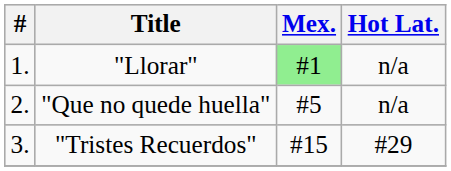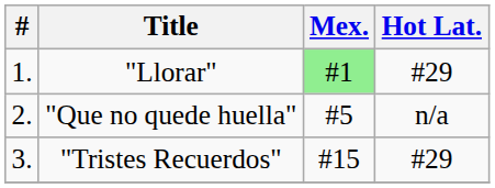"Llorar" | Hot Lat.: n/a -> #29
